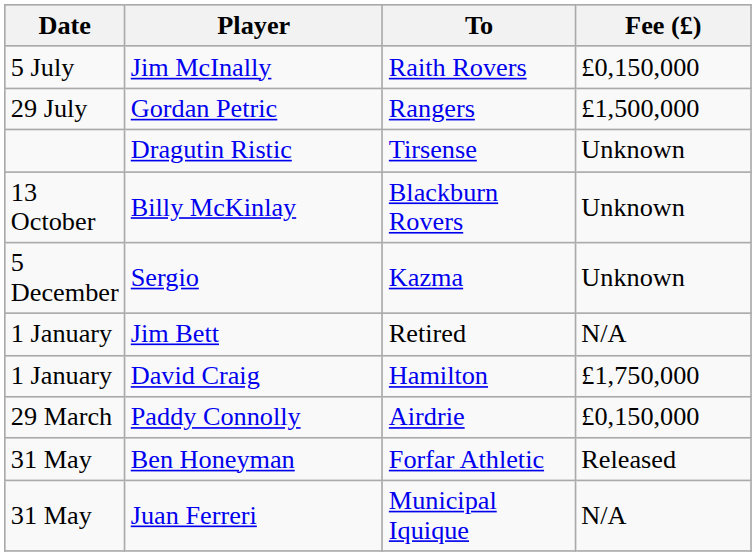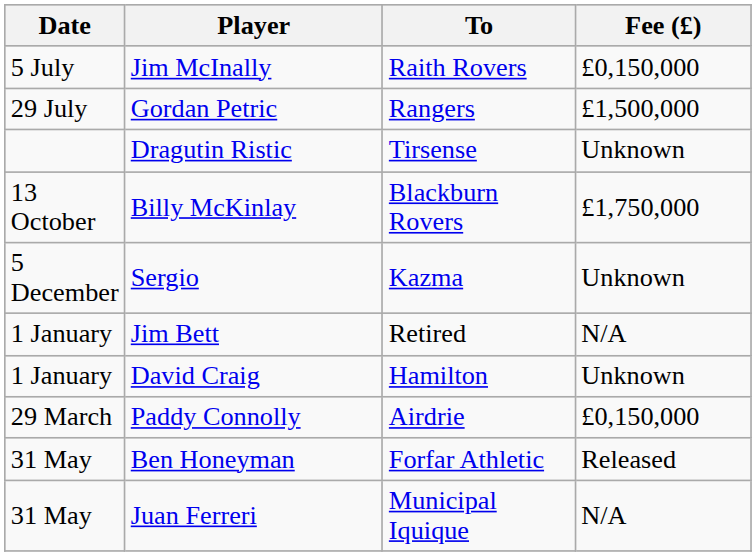Billy McKinlay | Fee (£): Unknown -> £1,750,000
David Craig | Fee (£): £1,750,000 -> Unknown
